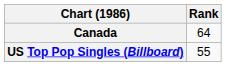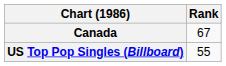Canada | Rank: 64 -> 67
